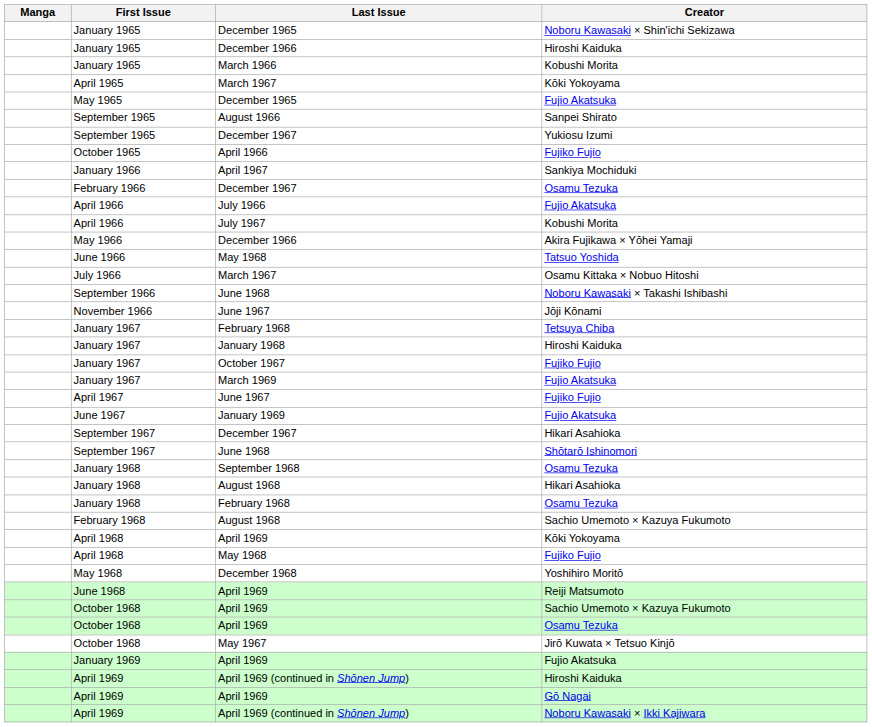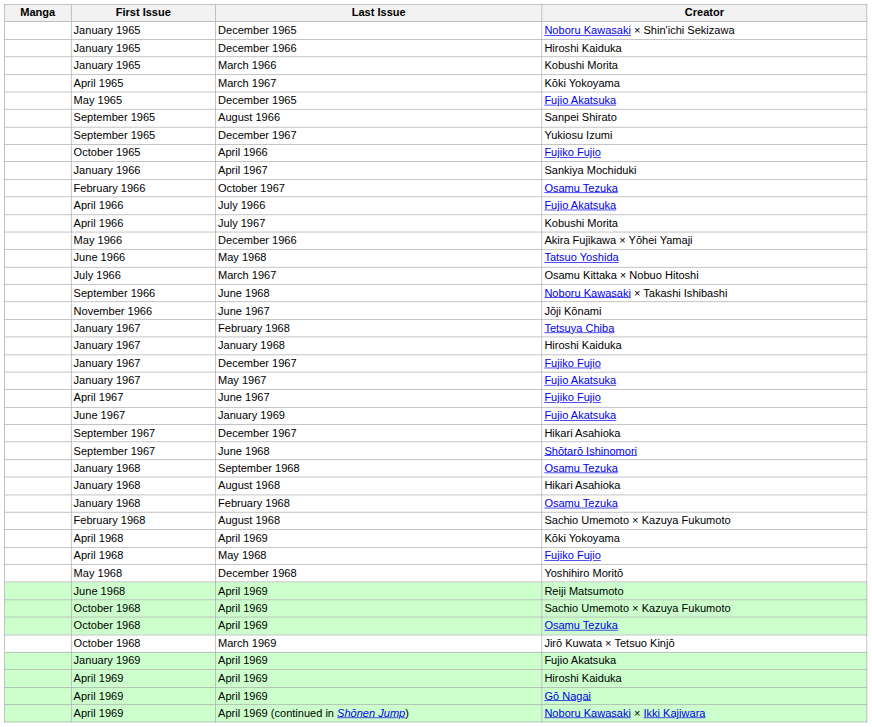February 1966 | Last Issue: December 1967 -> October 1967
January 1967 / Fujiko Fujio | Last Issue: October 1967 -> December 1967
January 1967 / Fujio Akatsuka | Last Issue: March 1969 -> May 1967
October 1968 / Jirō Kuwata × Tetsuo Kinjō | Last Issue: May 1967 -> March 1969
April 1969 / Hiroshi Kaiduka | Last Issue: April 1969 (continued in Shōnen Jump) -> April 1969
